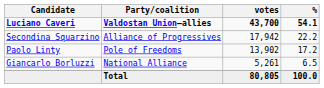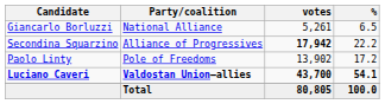rows swapped: Luciano Caveri <-> Giancarlo Borluzzi
Secondina Squarzino | votes: normal -> bold
